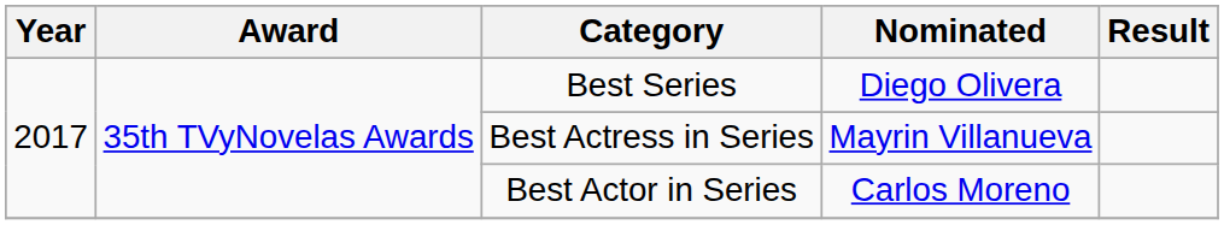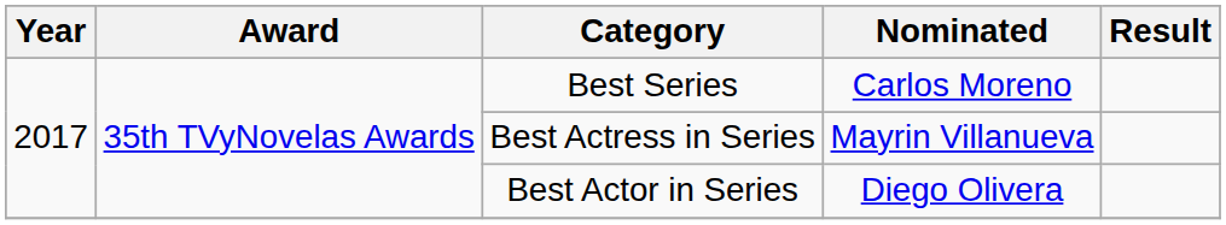Best Series | Nominated: Diego Olivera -> Carlos Moreno
Best Actor in Series | Nominated: Carlos Moreno -> Diego Olivera
